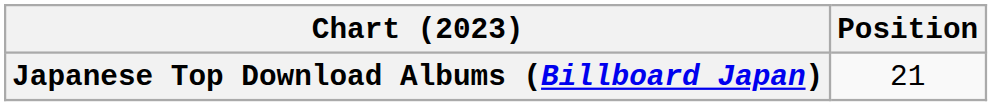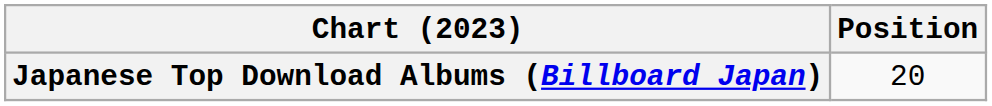Japanese Top Download Albums (Billboard Japan) | Position: 21 -> 20
